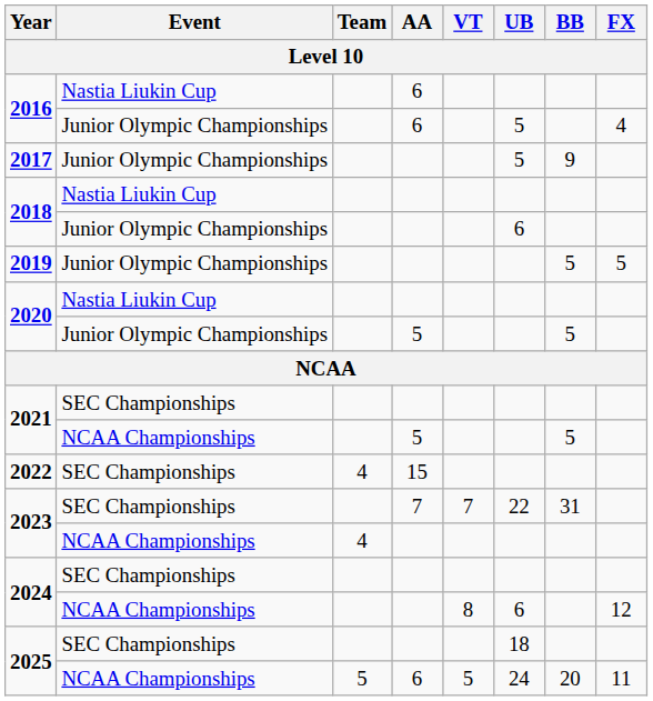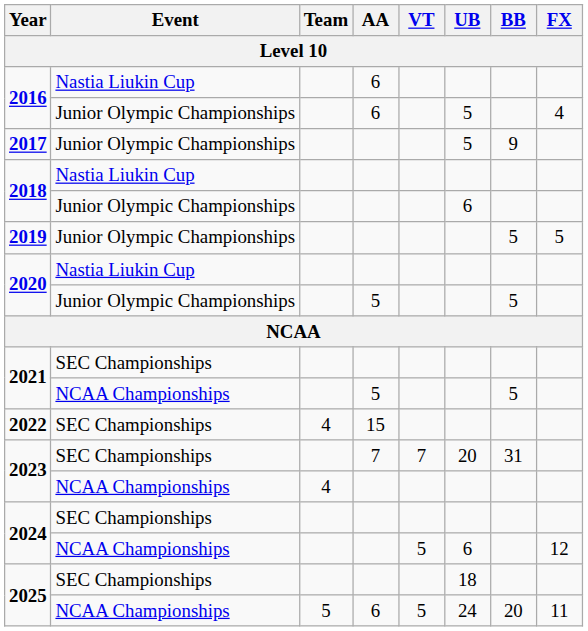2023 / SEC Championships | UB: 22 -> 20
2024 / NCAA Championships | VT: 8 -> 5
